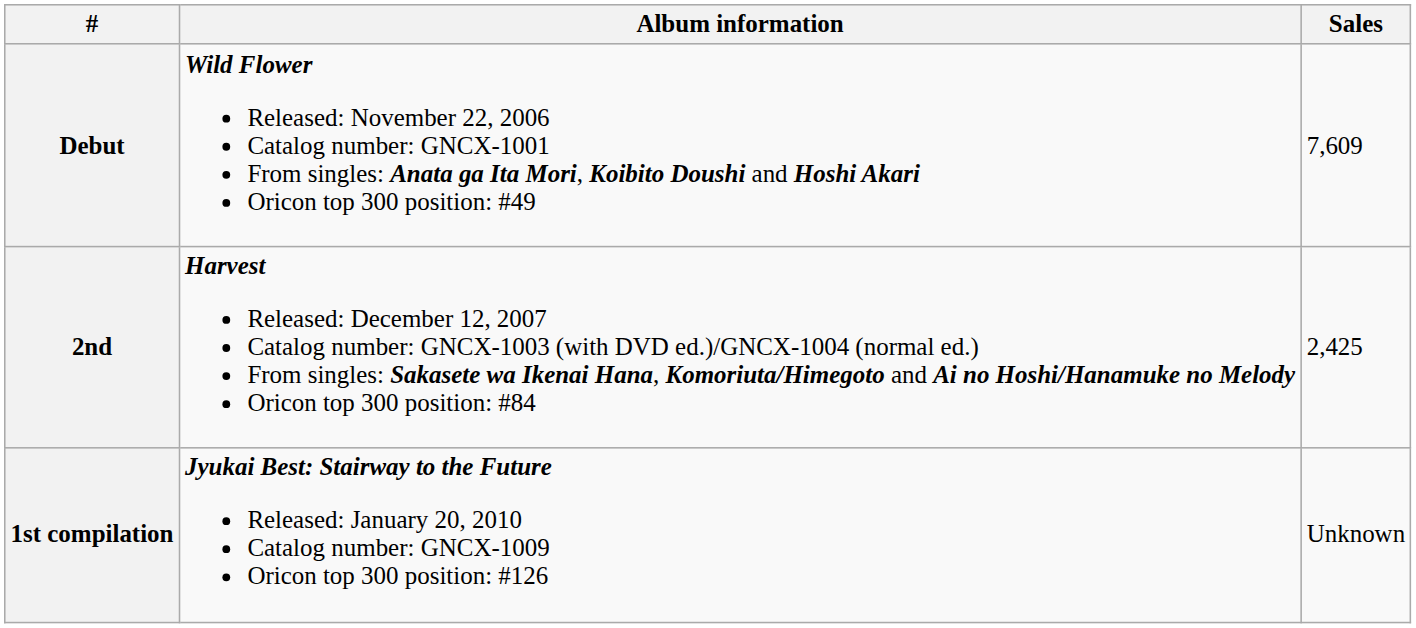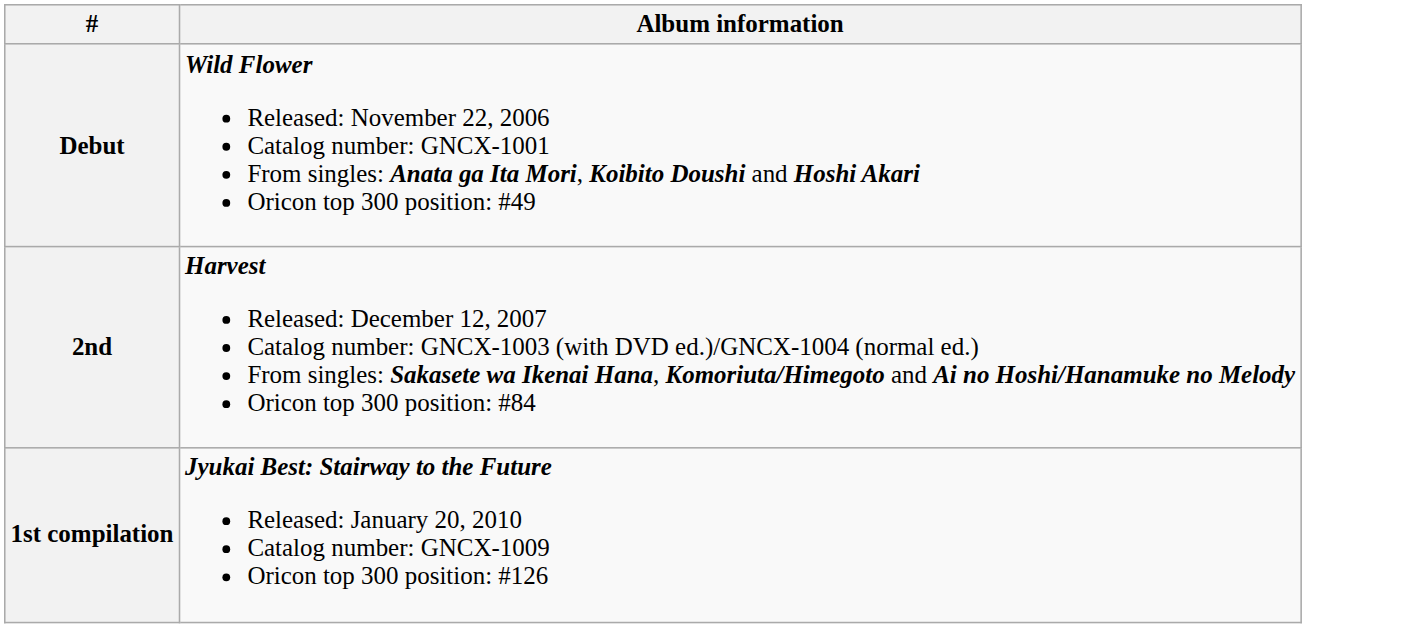- column: Sales | 7,609 | 2,425 | Unknown
